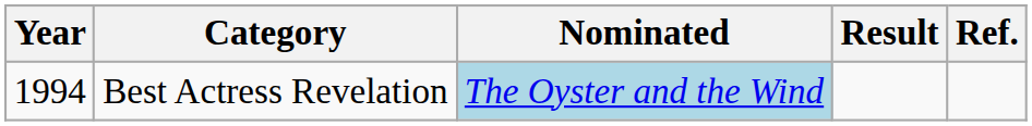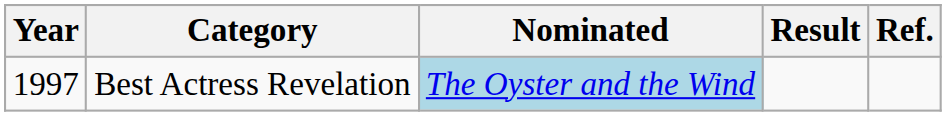Best Actress Revelation | Year: 1994 -> 1997
